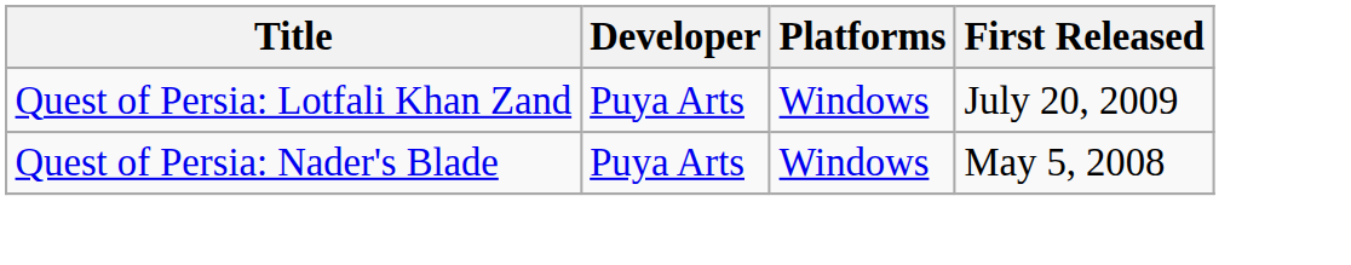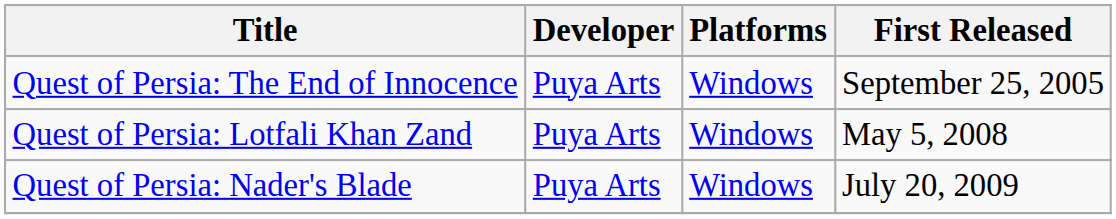+ row: Quest of Persia: The End of Innocence | Puya Arts | Windows | September 25, 2005
Quest of Persia: Lotfali Khan Zand | First Released: July 20, 2009 -> May 5, 2008
Quest of Persia: Nader's Blade | First Released: May 5, 2008 -> July 20, 2009
